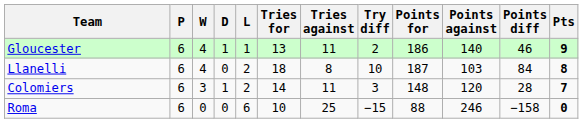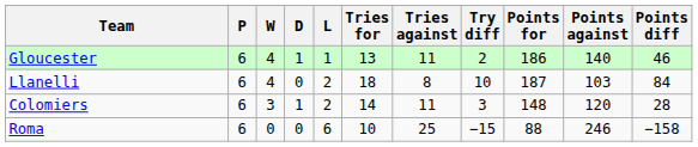- column: Pts | 9 | 8 | 7 | 0
